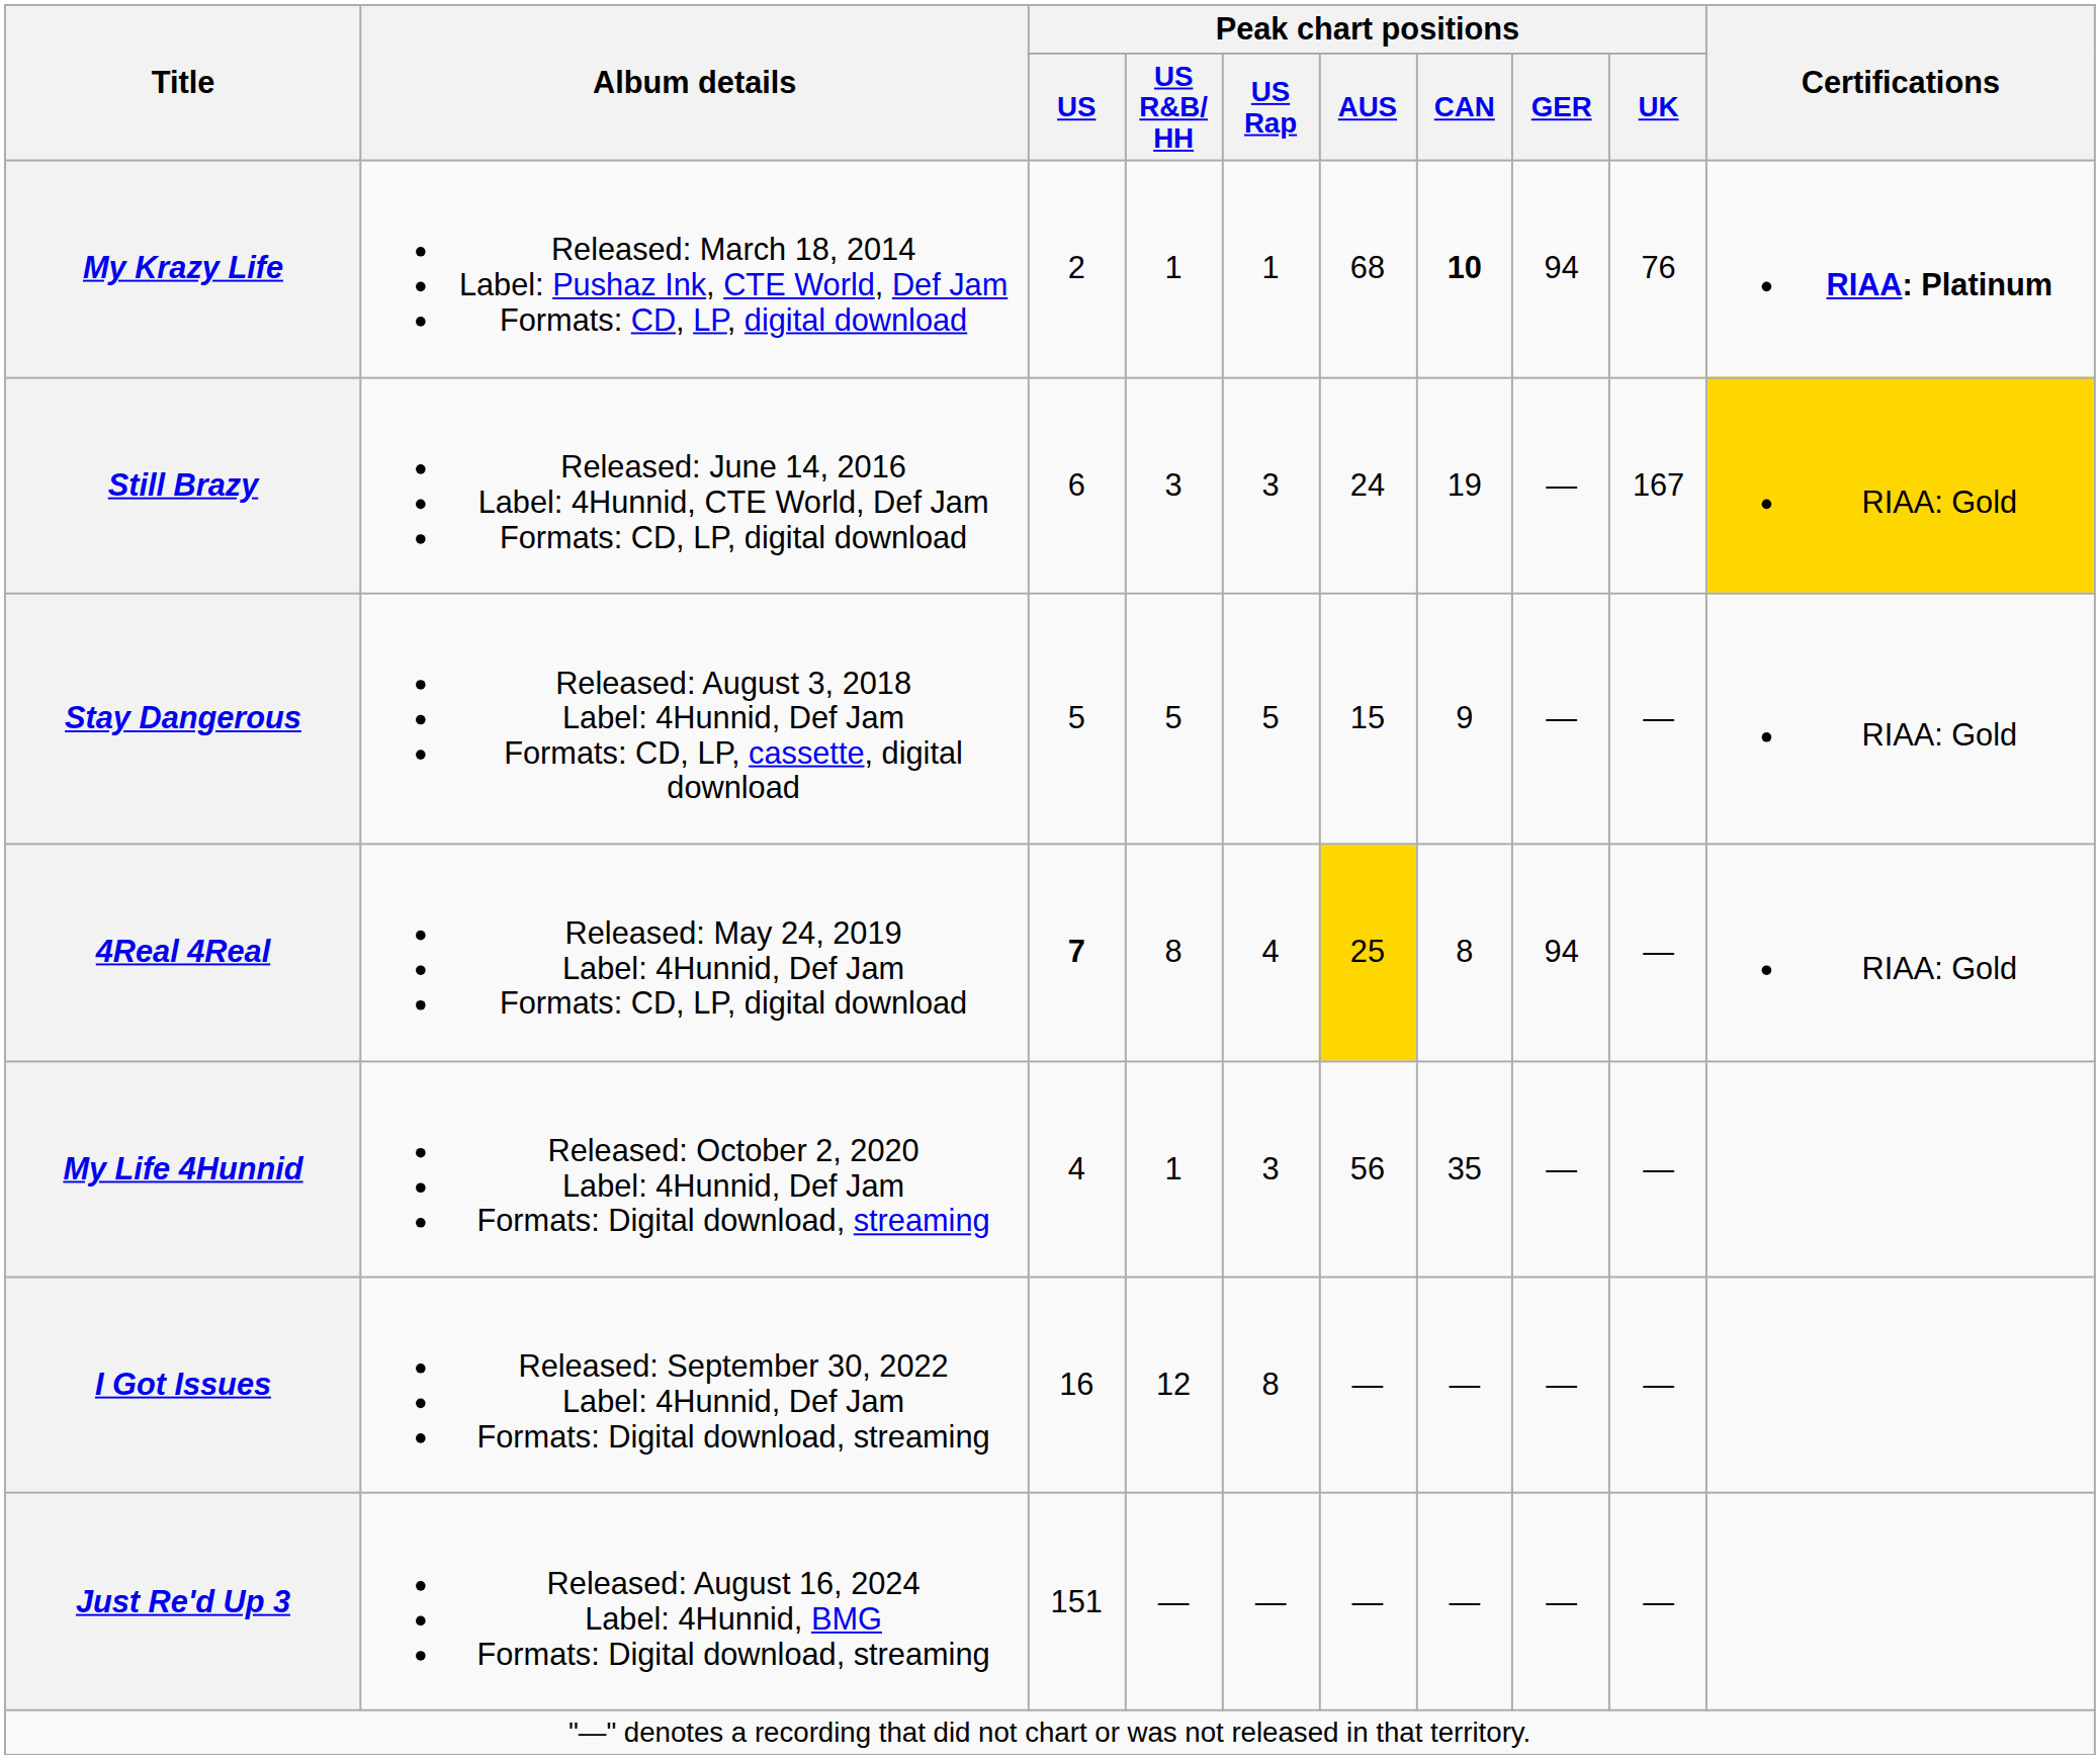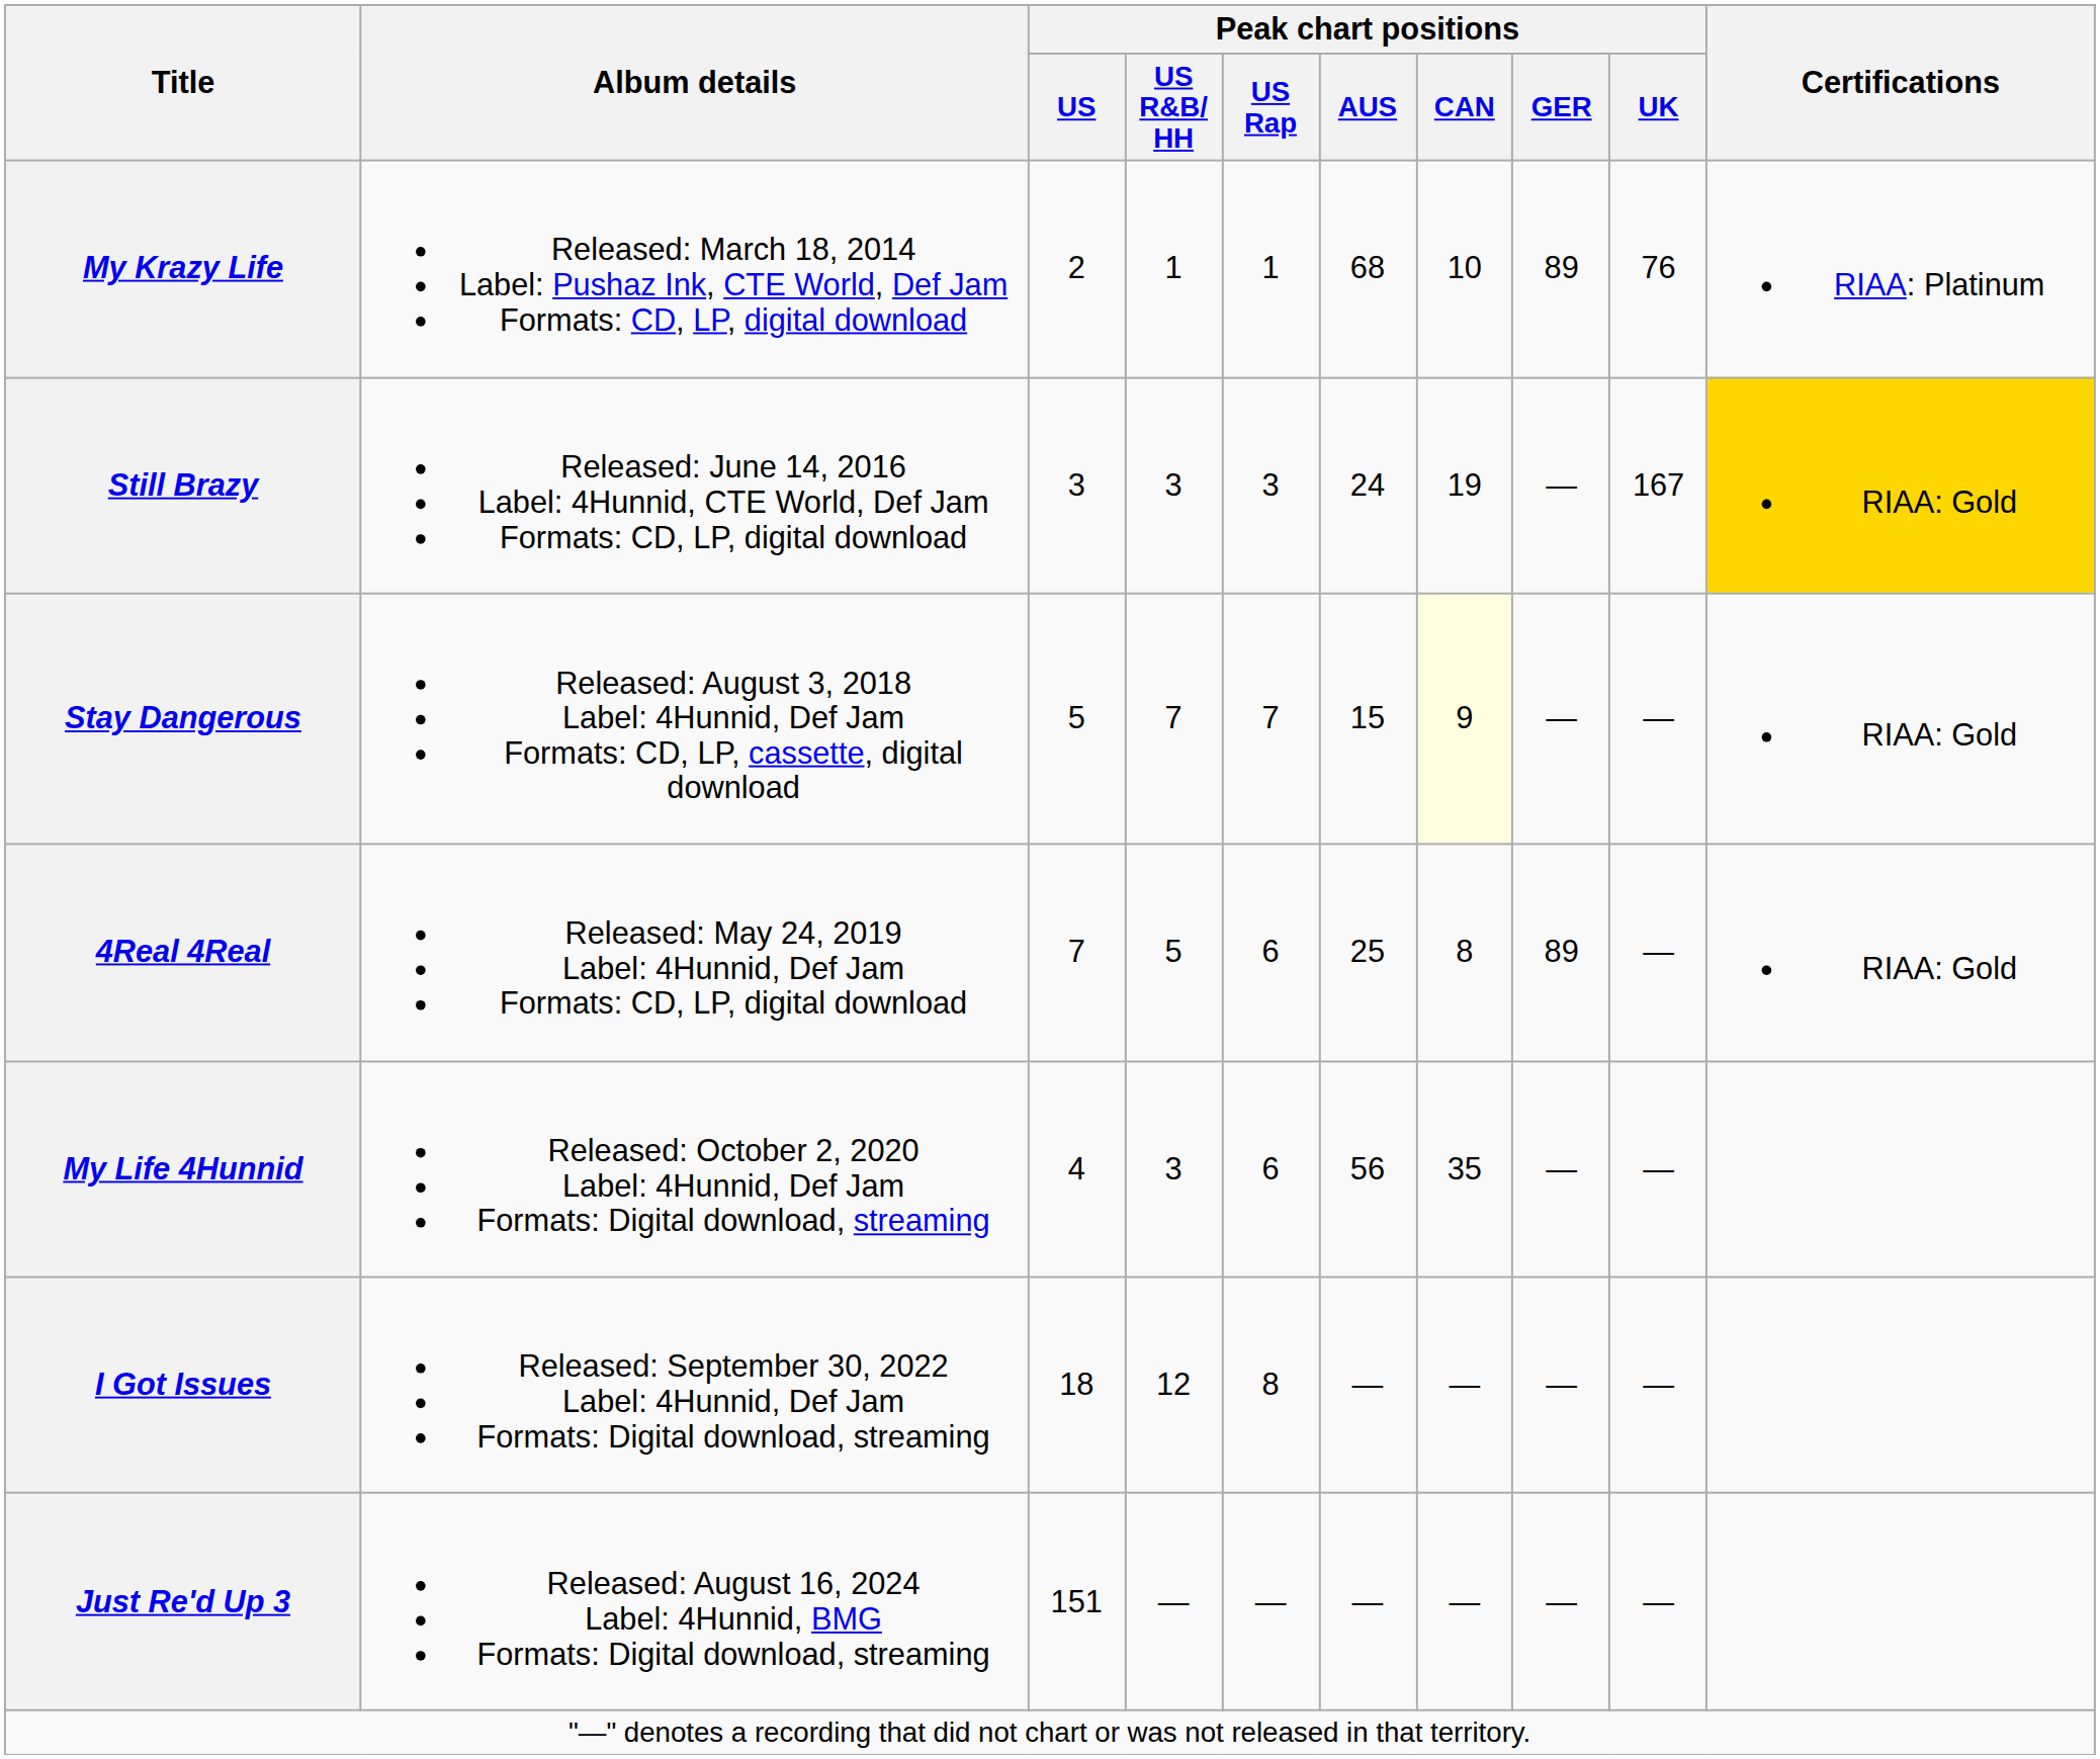My Krazy Life | Peak chart positions / CAN: bold -> normal
My Krazy Life | Peak chart positions / GER: 94 -> 89
My Krazy Life | Certifications: bold -> normal
Still Brazy | Peak chart positions / US: 6 -> 3
Stay Dangerous | Peak chart positions / US R&B/ HH: 5 -> 7
Stay Dangerous | Peak chart positions / US Rap: 5 -> 7
Stay Dangerous | Peak chart positions / CAN: no background -> lightyellow background
4Real 4Real | Peak chart positions / US: bold -> normal
4Real 4Real | Peak chart positions / US R&B/ HH: 8 -> 5
4Real 4Real | Peak chart positions / US Rap: 4 -> 6
4Real 4Real | Peak chart positions / AUS: gold background -> no background
4Real 4Real | Peak chart positions / GER: 94 -> 89
My Life 4Hunnid | Peak chart positions / US R&B/ HH: 1 -> 3
My Life 4Hunnid | Peak chart positions / US Rap: 3 -> 6
I Got Issues | Peak chart positions / US: 16 -> 18
